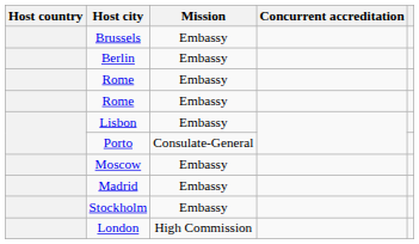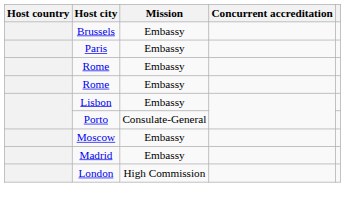+ row: Paris | Embassy
- row: Berlin | Embassy
- row: Stockholm | Embassy
